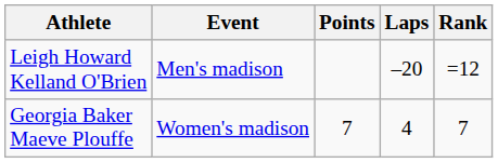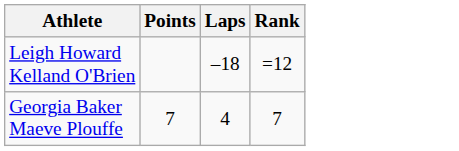- column: Event | Men's madison | Women's madison
Leigh Howard Kelland O'Brien | Laps: –20 -> –18
